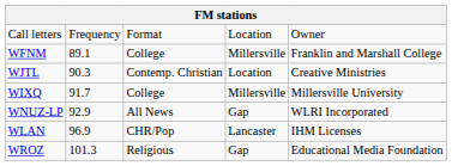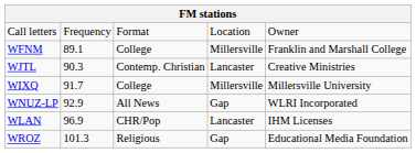WJTL | column 4: Location -> Lancaster
